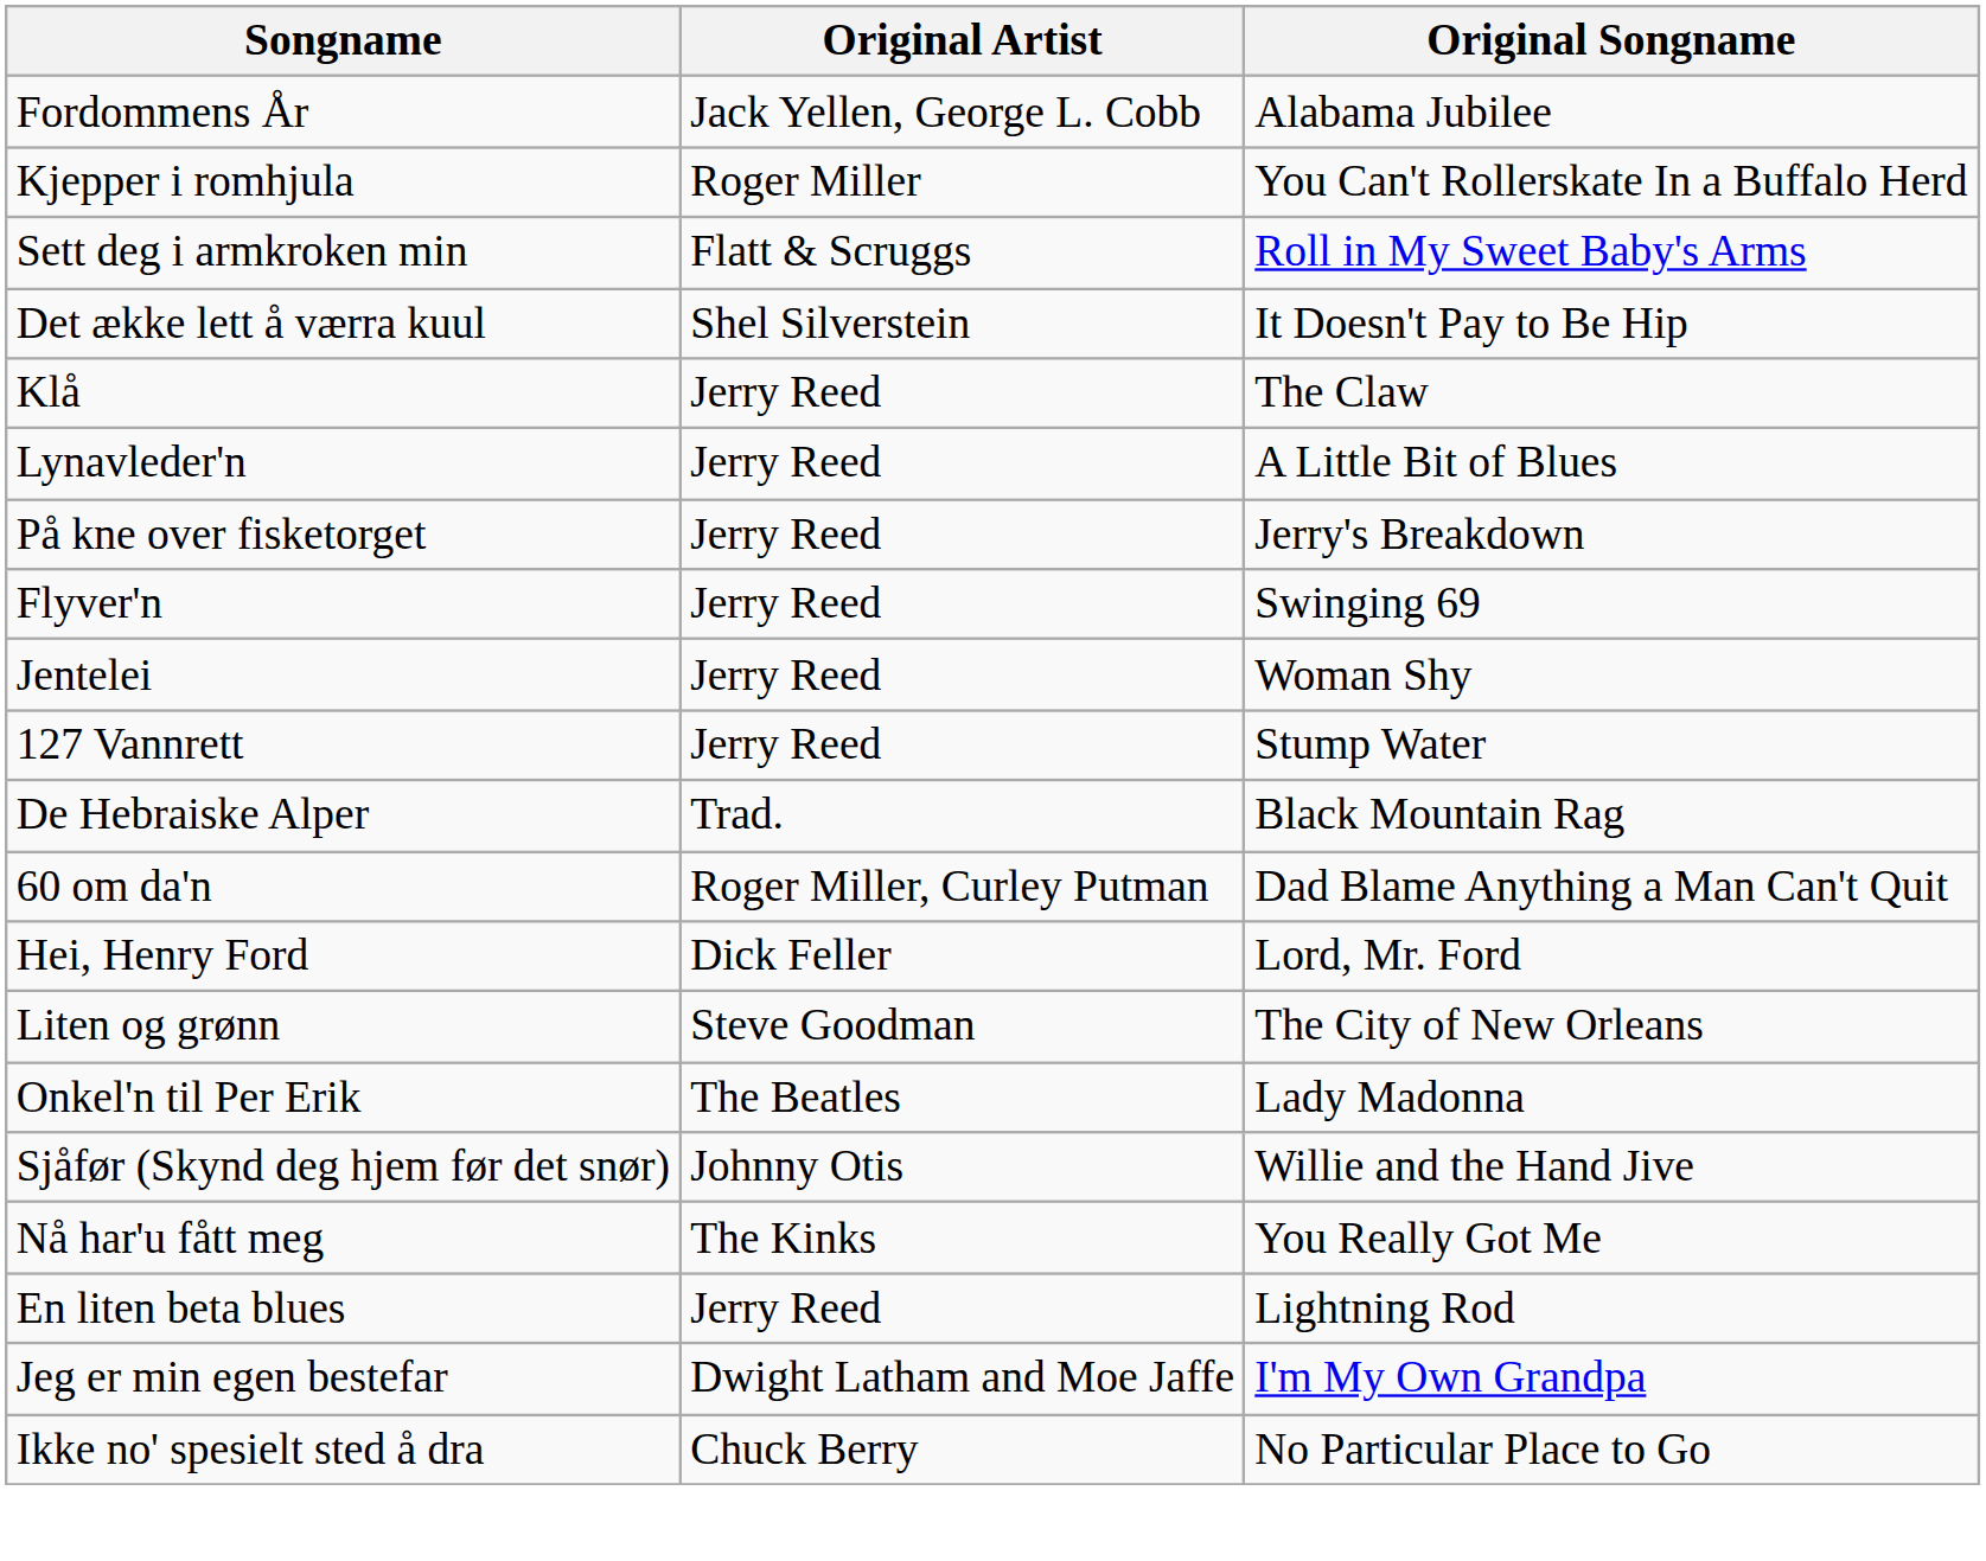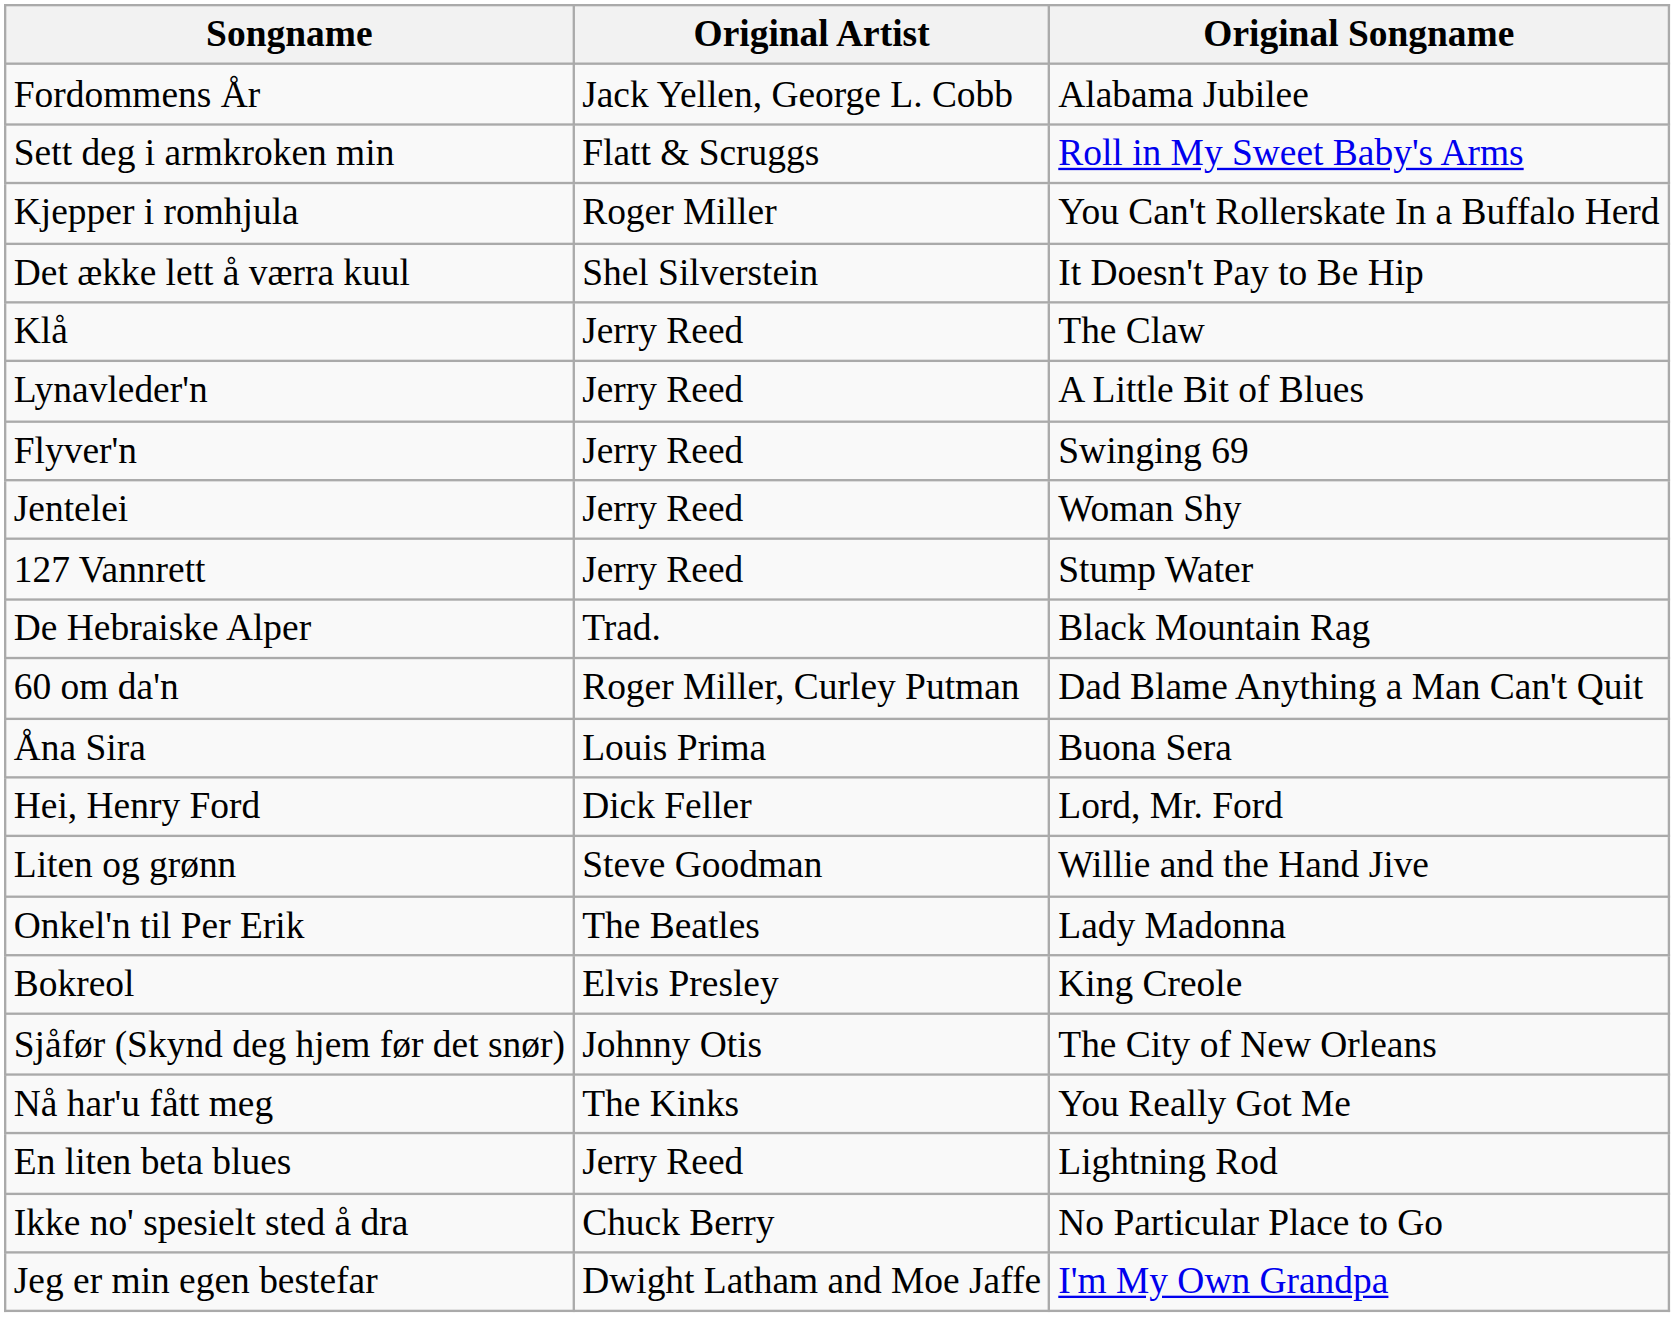rows swapped: Sett deg i armkroken min <-> Kjepper i romhjula
- row: På kne over fisketorget | Jerry Reed | Jerry's Breakdown
+ row: Åna Sira | Louis Prima | Buona Sera
Liten og grønn | Original Songname: The City of New Orleans -> Willie and the Hand Jive
+ row: Bokreol | Elvis Presley | King Creole
Sjåfør (Skynd deg hjem før det snør) | Original Songname: Willie and the Hand Jive -> The City of New Orleans
rows swapped: Ikke no' spesielt sted å dra <-> Jeg er min egen bestefar
